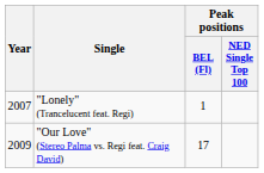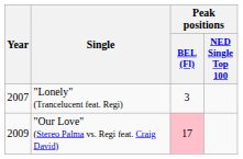"Lonely" (Trancelucent feat. Regi) | Peak positions / BEL (Fl): 1 -> 3
"Our Love" (Stereo Palma vs. Regi feat. Craig David) | Peak positions / BEL (Fl): no background -> pink background
